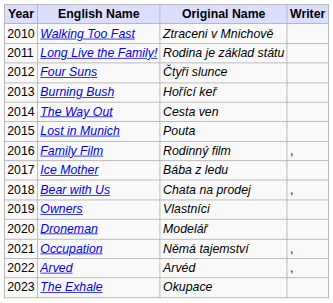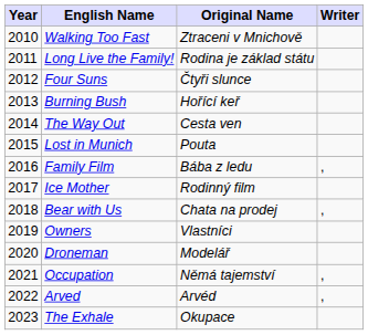Family Film | Original Name: Rodinný film -> Bába z ledu
Ice Mother | Original Name: Bába z ledu -> Rodinný film
